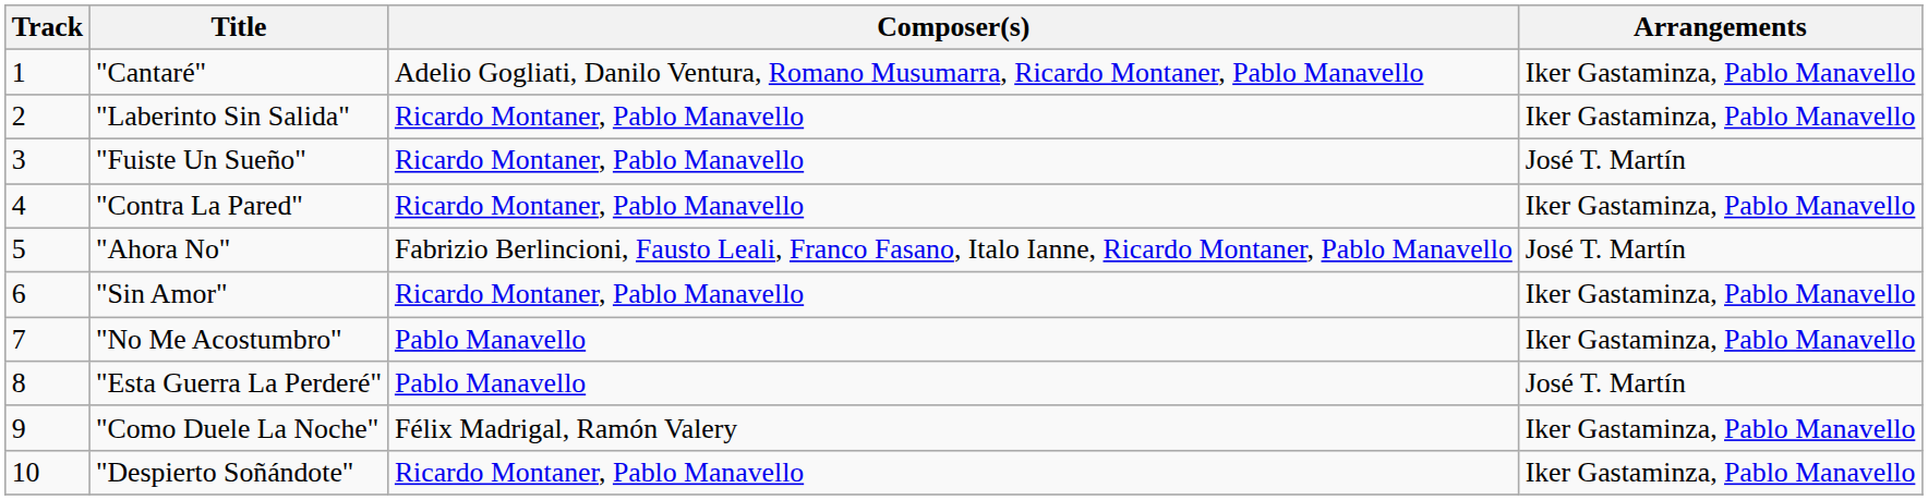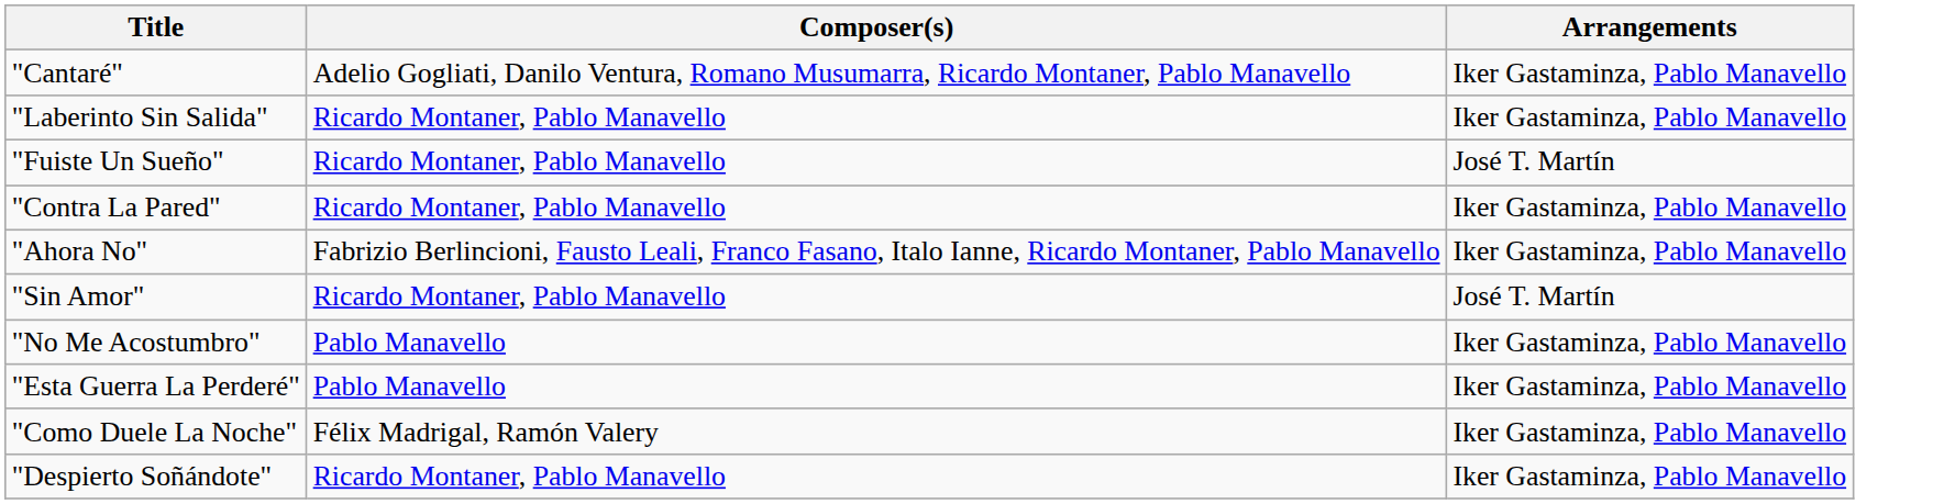- column: Track | 1 | 2 | 3 | 4 | 5 | 6 | 7 | 8 | 9 | 10
"Ahora No" | Arrangements: José T. Martín -> Iker Gastaminza, Pablo Manavello
"Sin Amor" | Arrangements: Iker Gastaminza, Pablo Manavello -> José T. Martín
"Esta Guerra La Perderé" | Arrangements: José T. Martín -> Iker Gastaminza, Pablo Manavello
